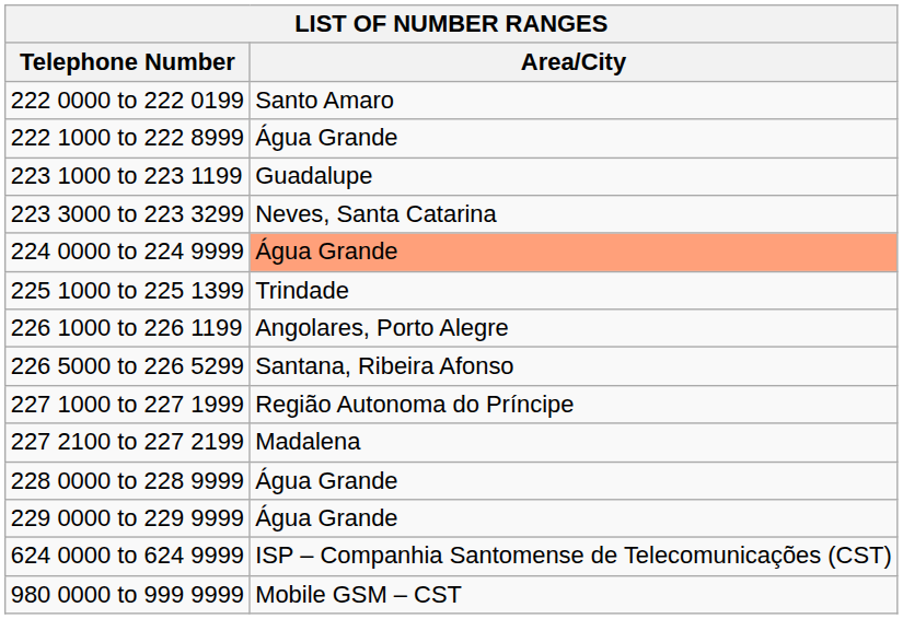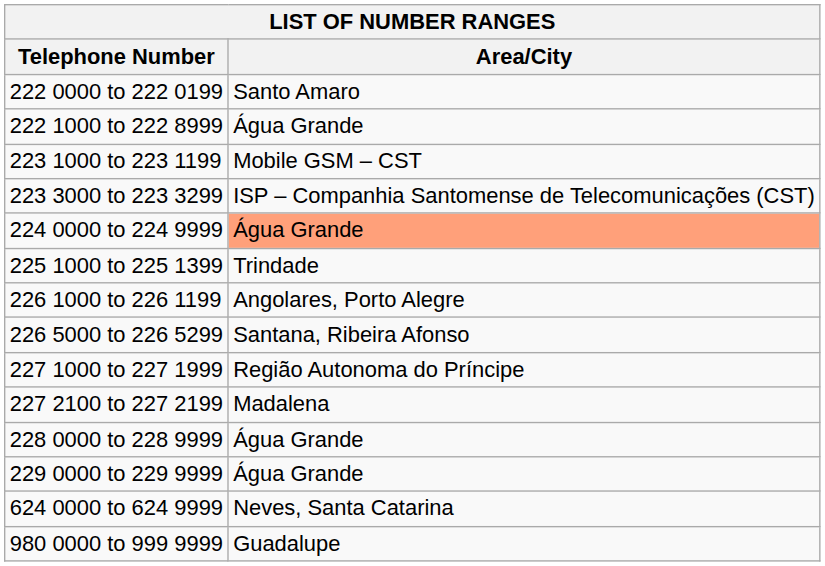223 1000 to 223 1199 | Area/City: Guadalupe -> Mobile GSM – CST
223 3000 to 223 3299 | Area/City: Neves, Santa Catarina -> ISP – Companhia Santomense de Telecomunicações (CST)
624 0000 to 624 9999 | Area/City: ISP – Companhia Santomense de Telecomunicações (CST) -> Neves, Santa Catarina
980 0000 to 999 9999 | Area/City: Mobile GSM – CST -> Guadalupe
